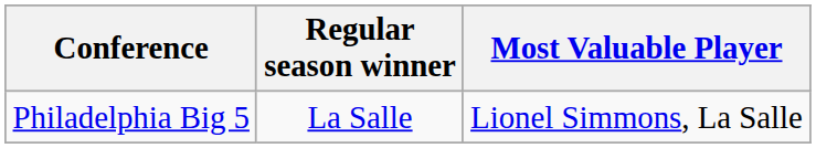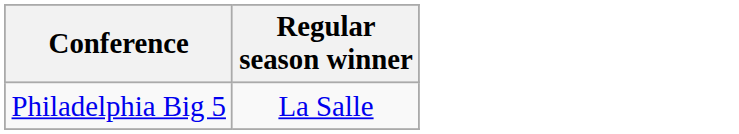- column: Most Valuable Player | Lionel Simmons, La Salle
